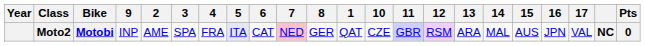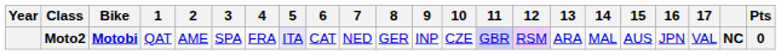columns swapped: 1 <-> 9
Moto2 | 7: pink background -> no background
